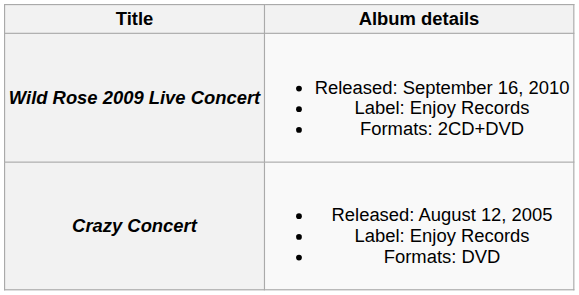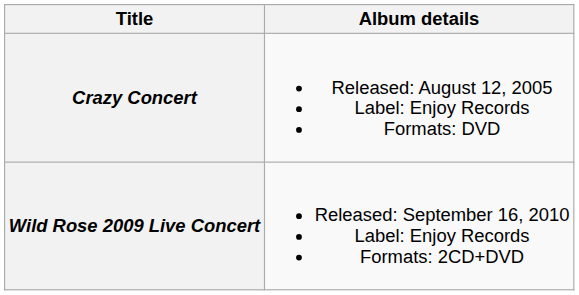rows swapped: Crazy Concert <-> Wild Rose 2009 Live Concert
